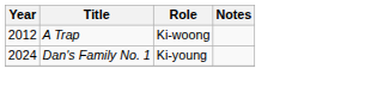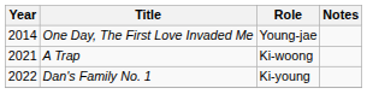+ row: 2014 | One Day, The First Love Invaded Me | Young-jae
A Trap | Year: 2012 -> 2021
Dan's Family No. 1 | Year: 2024 -> 2022
